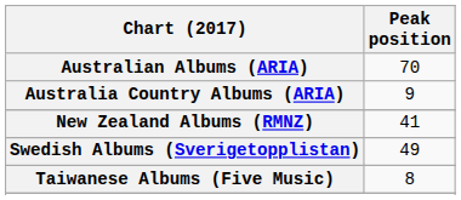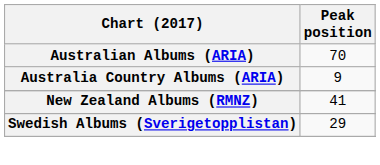Swedish Albums (Sverigetopplistan) | Peak position: 49 -> 29
- row: Taiwanese Albums (Five Music) | 8
